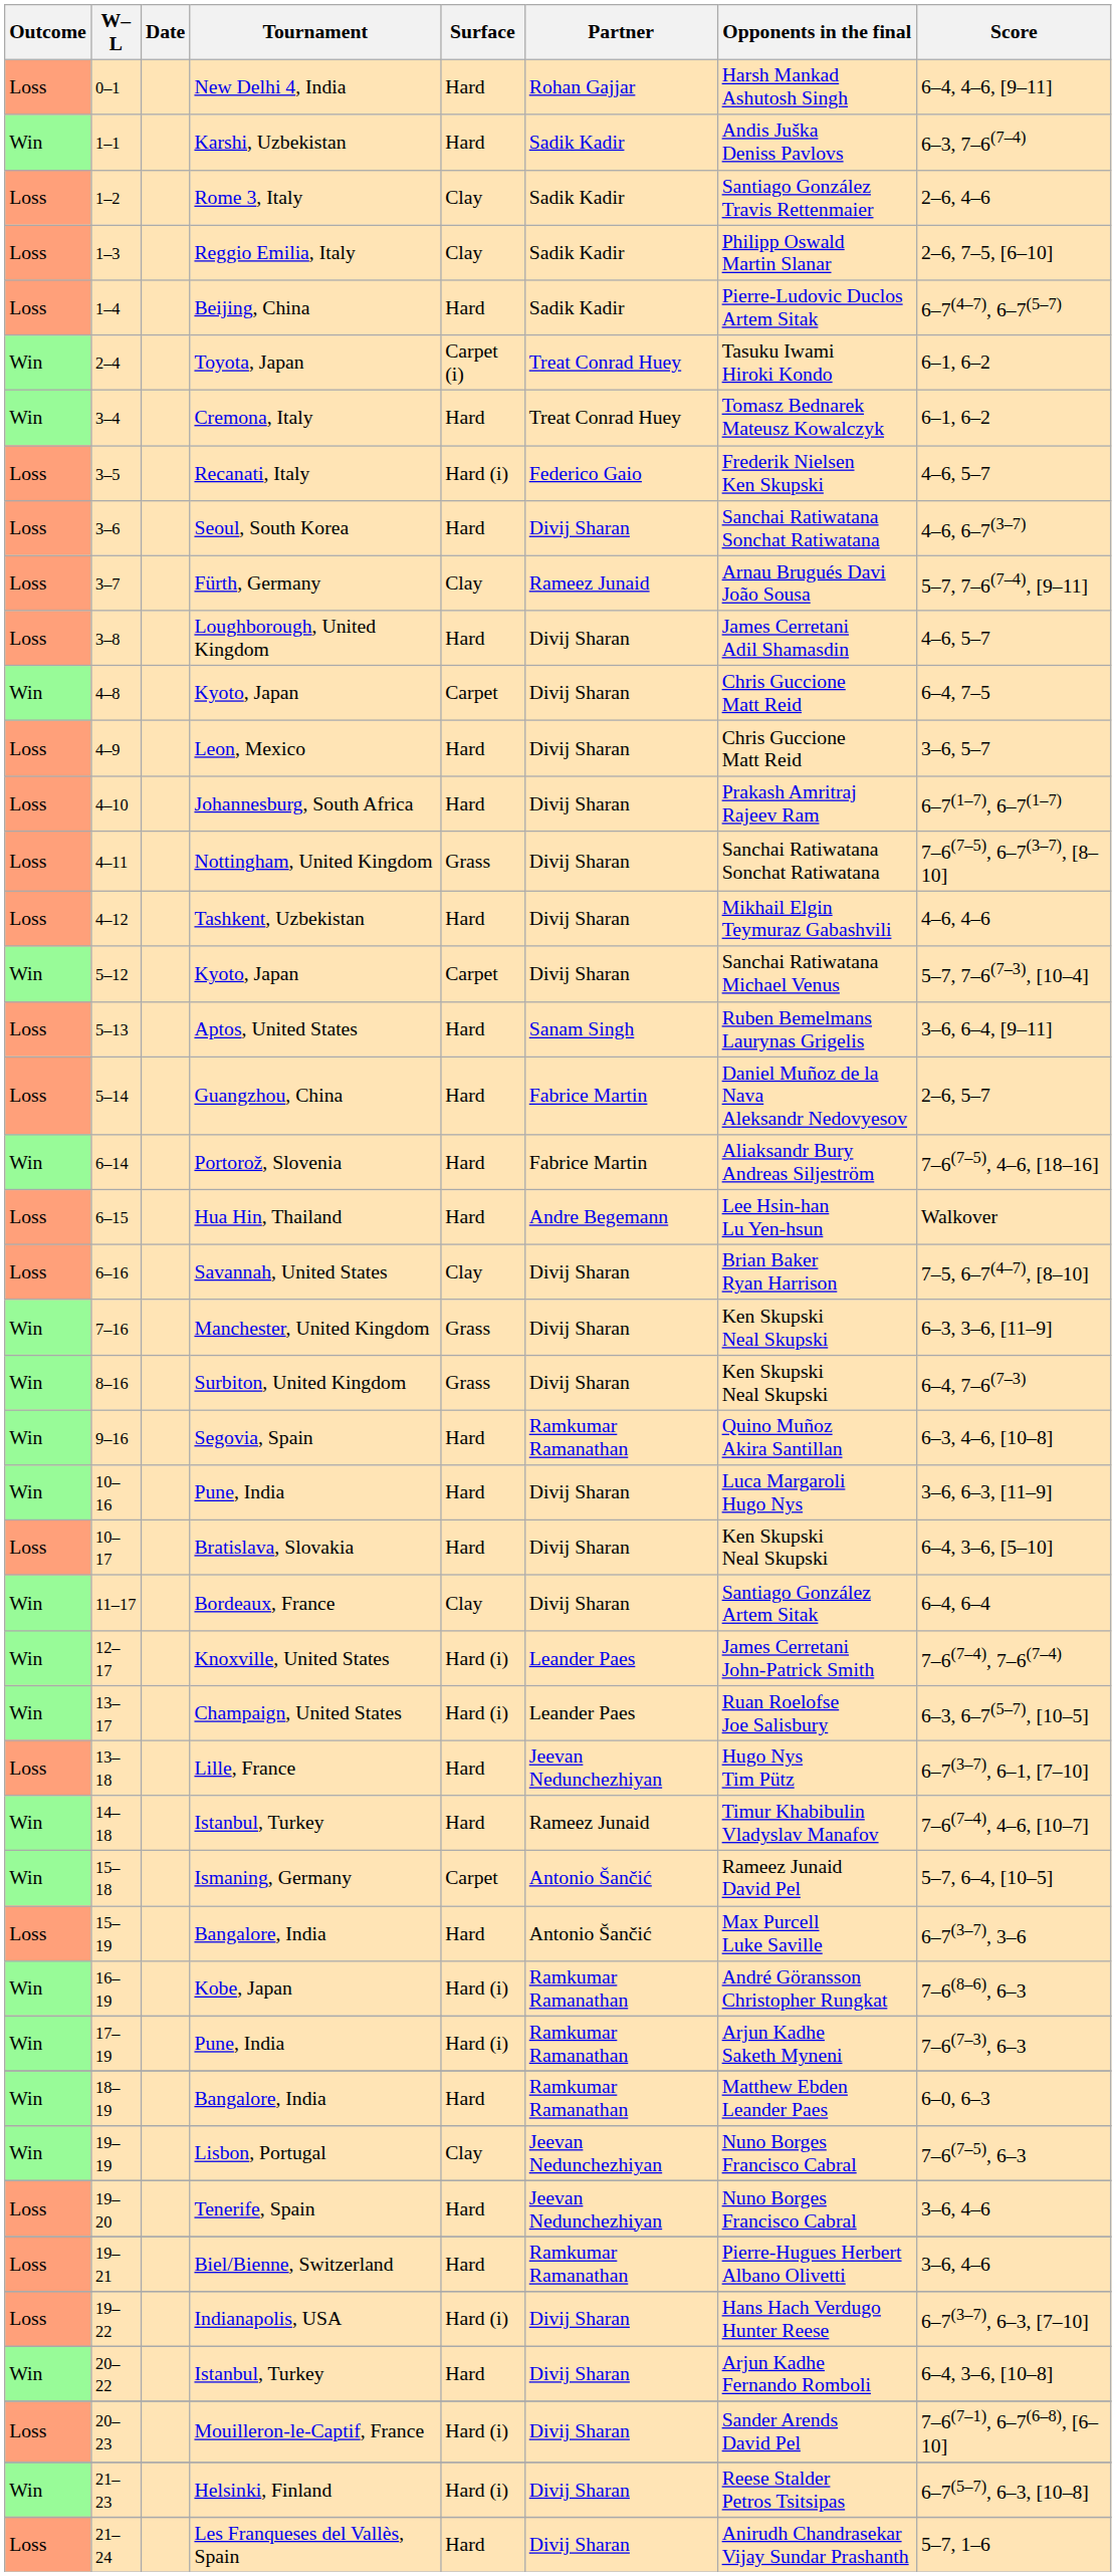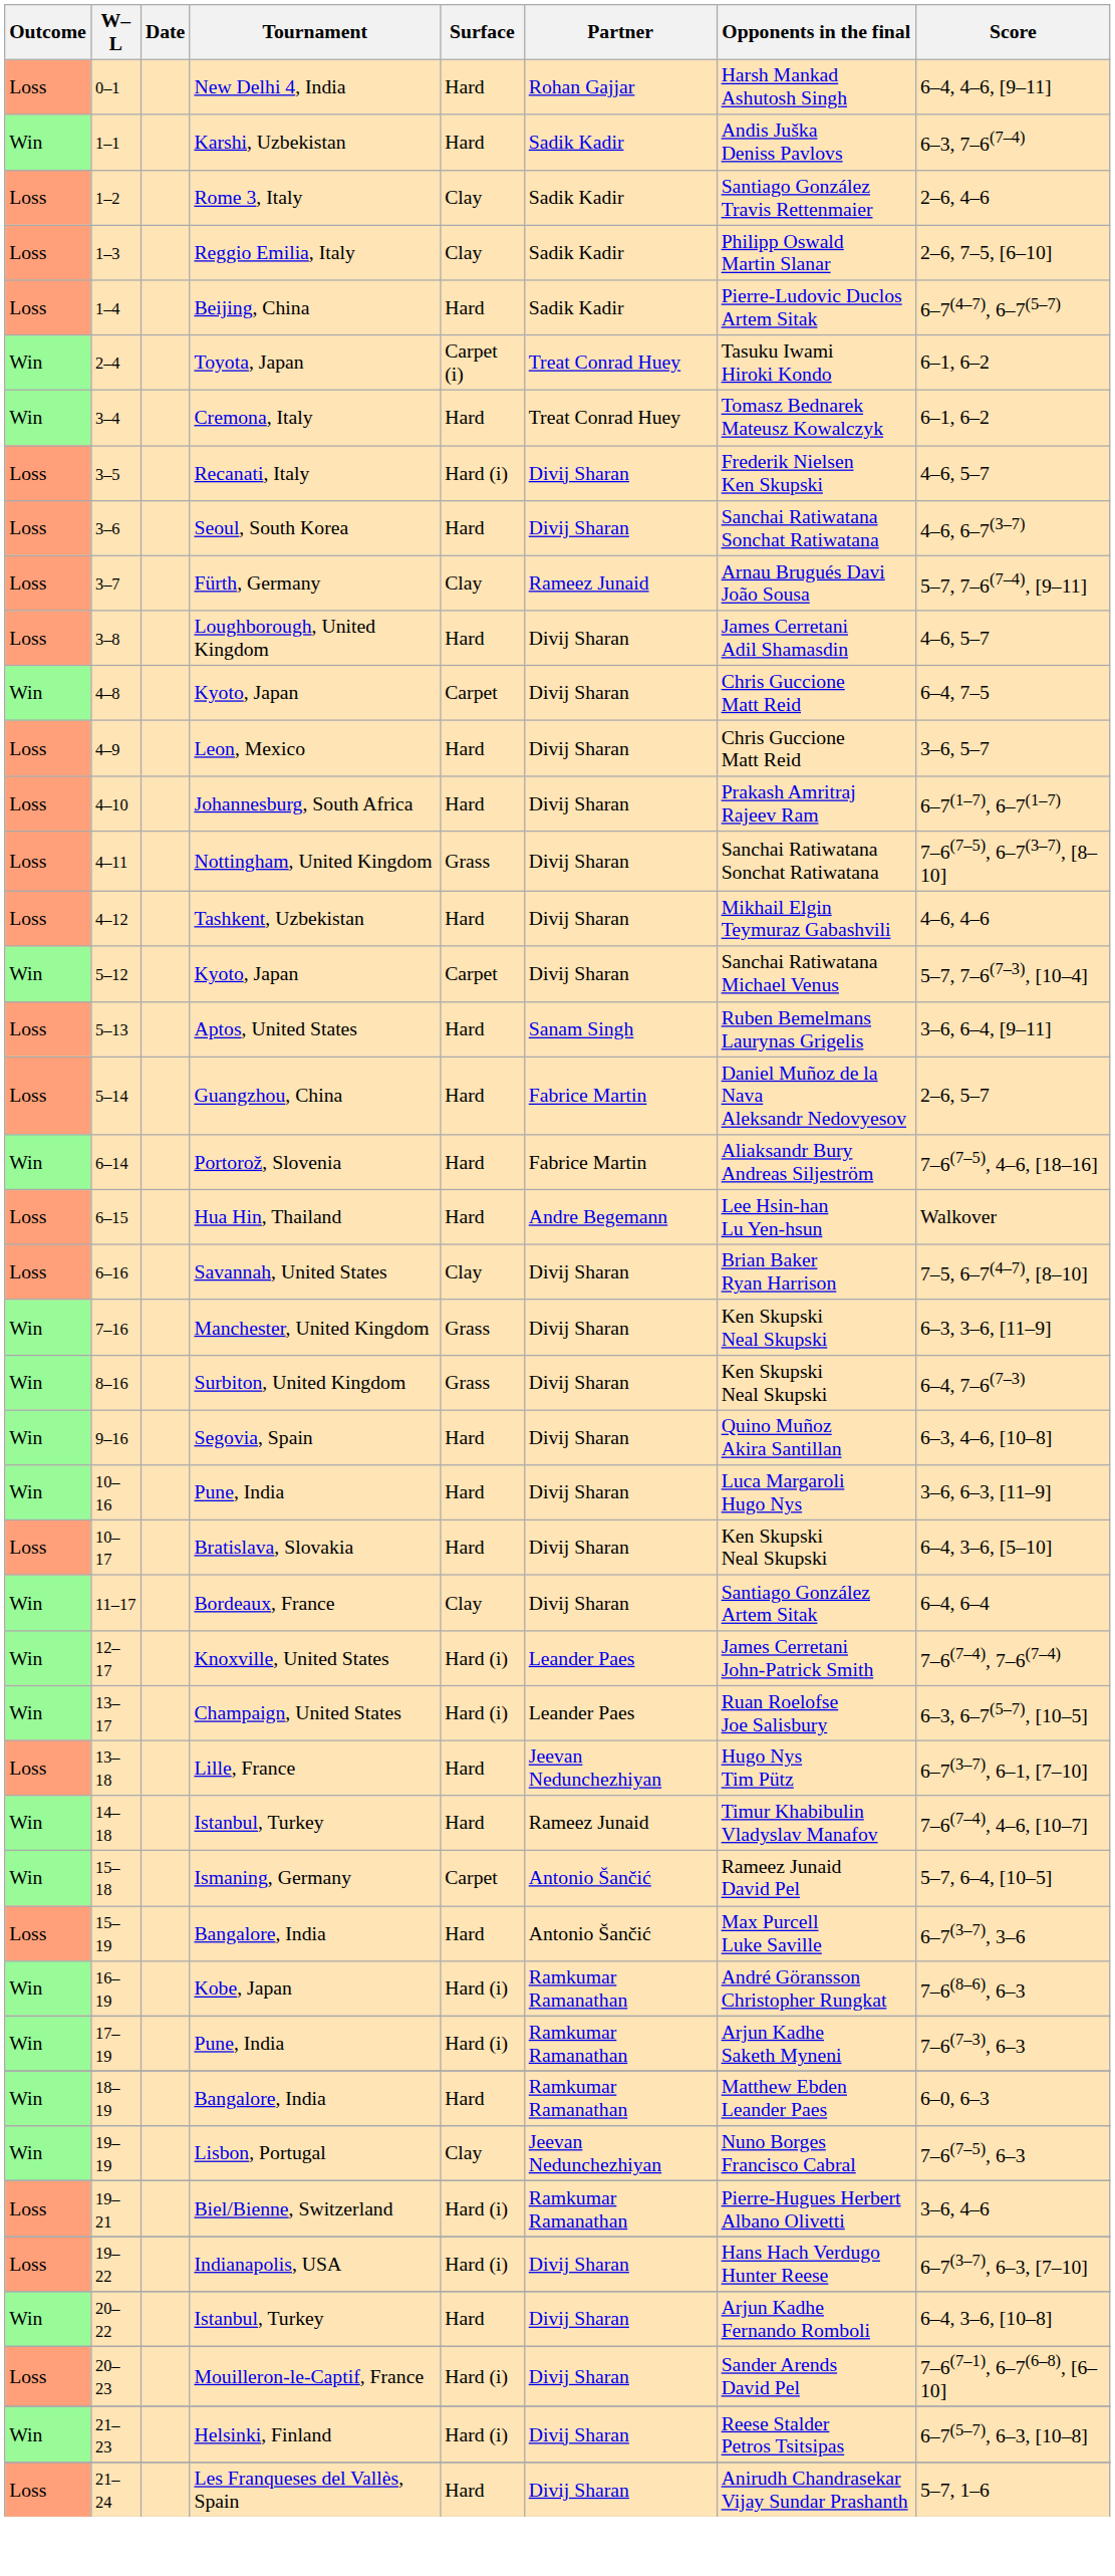Recanati, Italy | Partner: Federico Gaio -> Divij Sharan
Segovia, Spain | Partner: Ramkumar Ramanathan -> Divij Sharan
- row: Loss | 19–20 | Tenerife, Spain | Hard | Jeevan Nedunchezhiyan | Nuno Borges Francisco Cabral | 3–6, 4–6
Biel/Bienne, Switzerland | Surface: Hard -> Hard (i)
